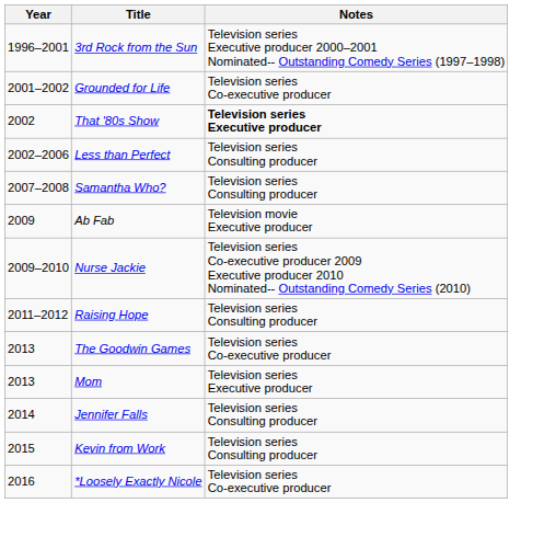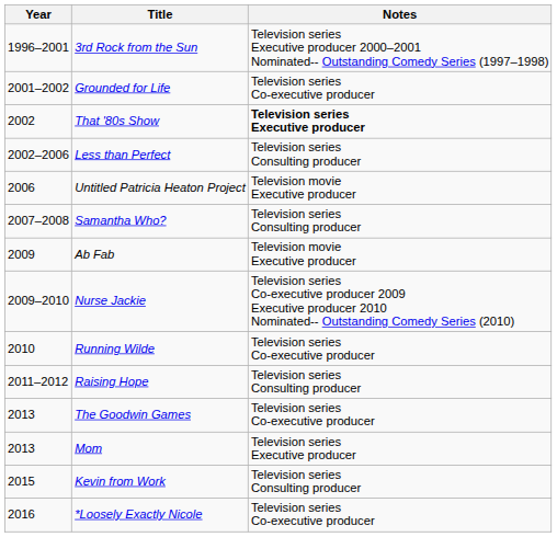+ row: 2006 | Untitled Patricia Heaton Project | Television movie Executive producer
+ row: 2010 | Running Wilde | Television series Co-executive producer
- row: 2014 | Jennifer Falls | Television series Consulting producer
